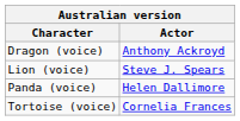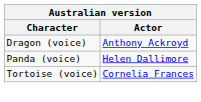- row: Lion (voice) | Steve J. Spears
